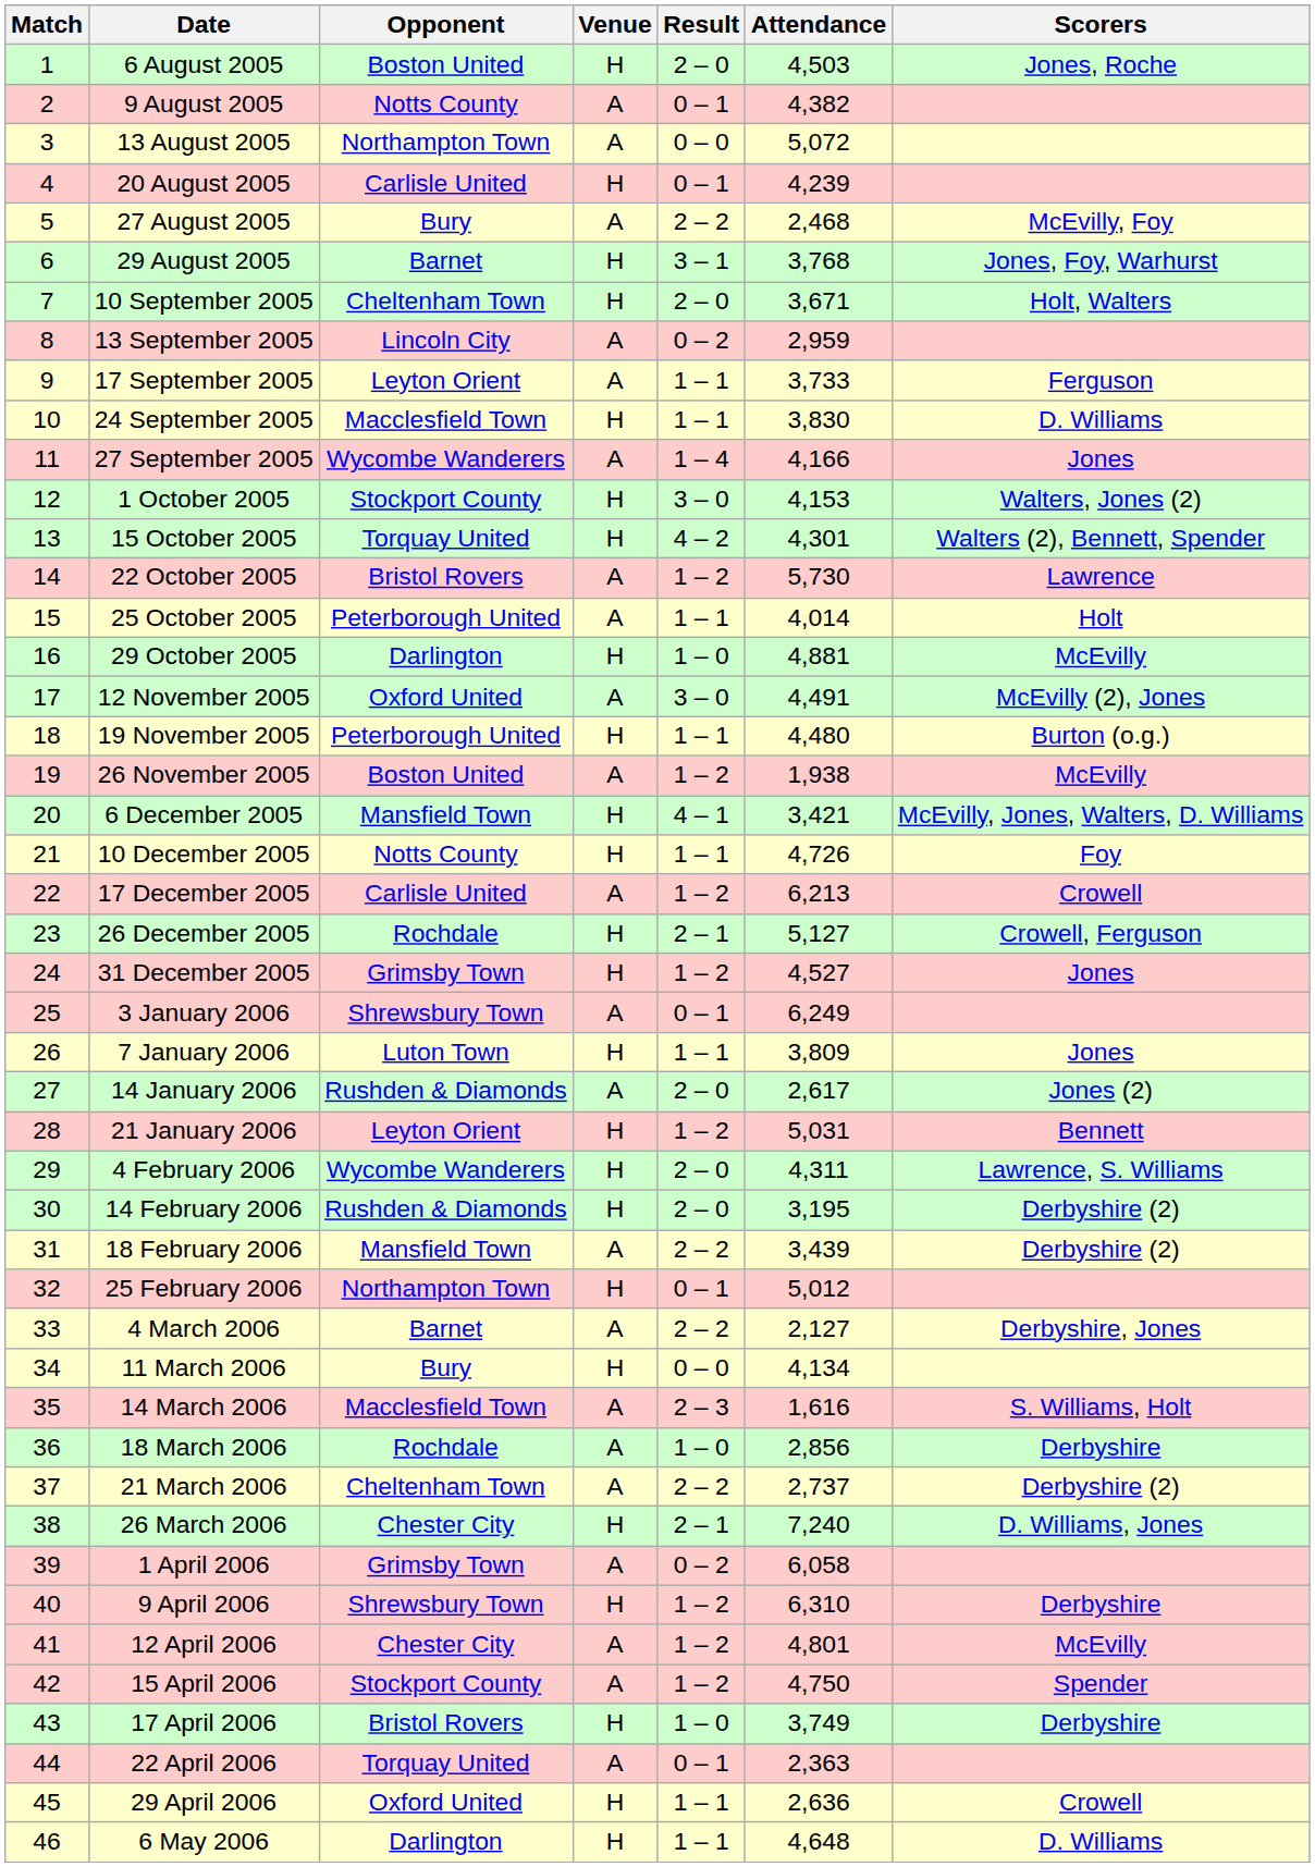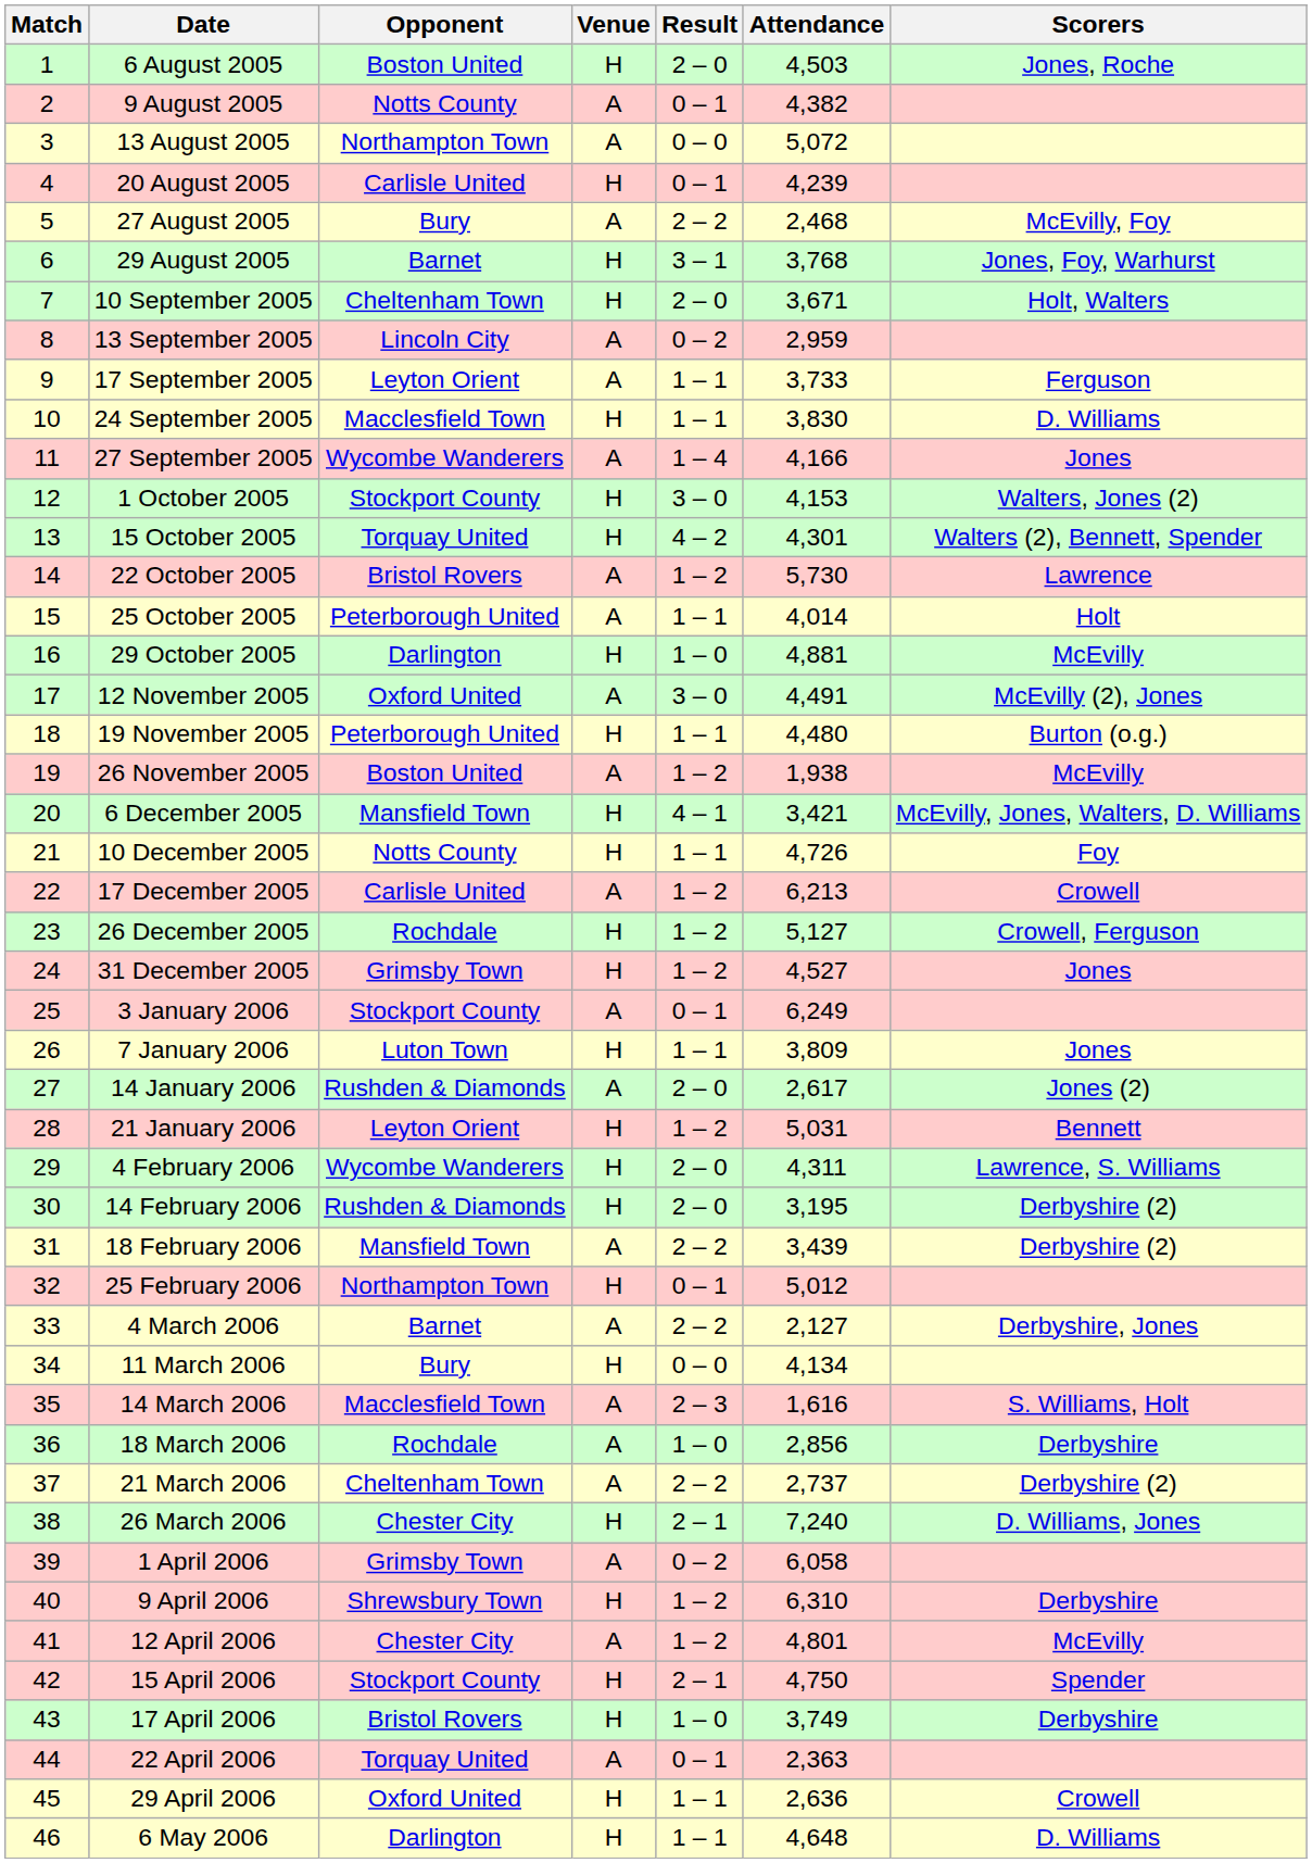26 December 2005 | Result: 2 – 1 -> 1 – 2
3 January 2006 | Opponent: Shrewsbury Town -> Stockport County
15 April 2006 | Venue: A -> H
15 April 2006 | Result: 1 – 2 -> 2 – 1
